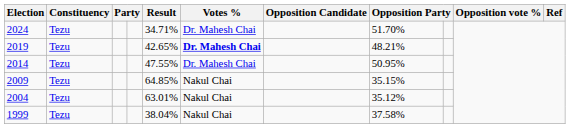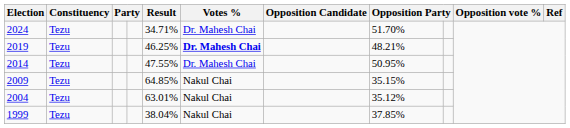2019 | Result: 42.65% -> 46.25%
1999 | column 8: 37.58% -> 37.85%
